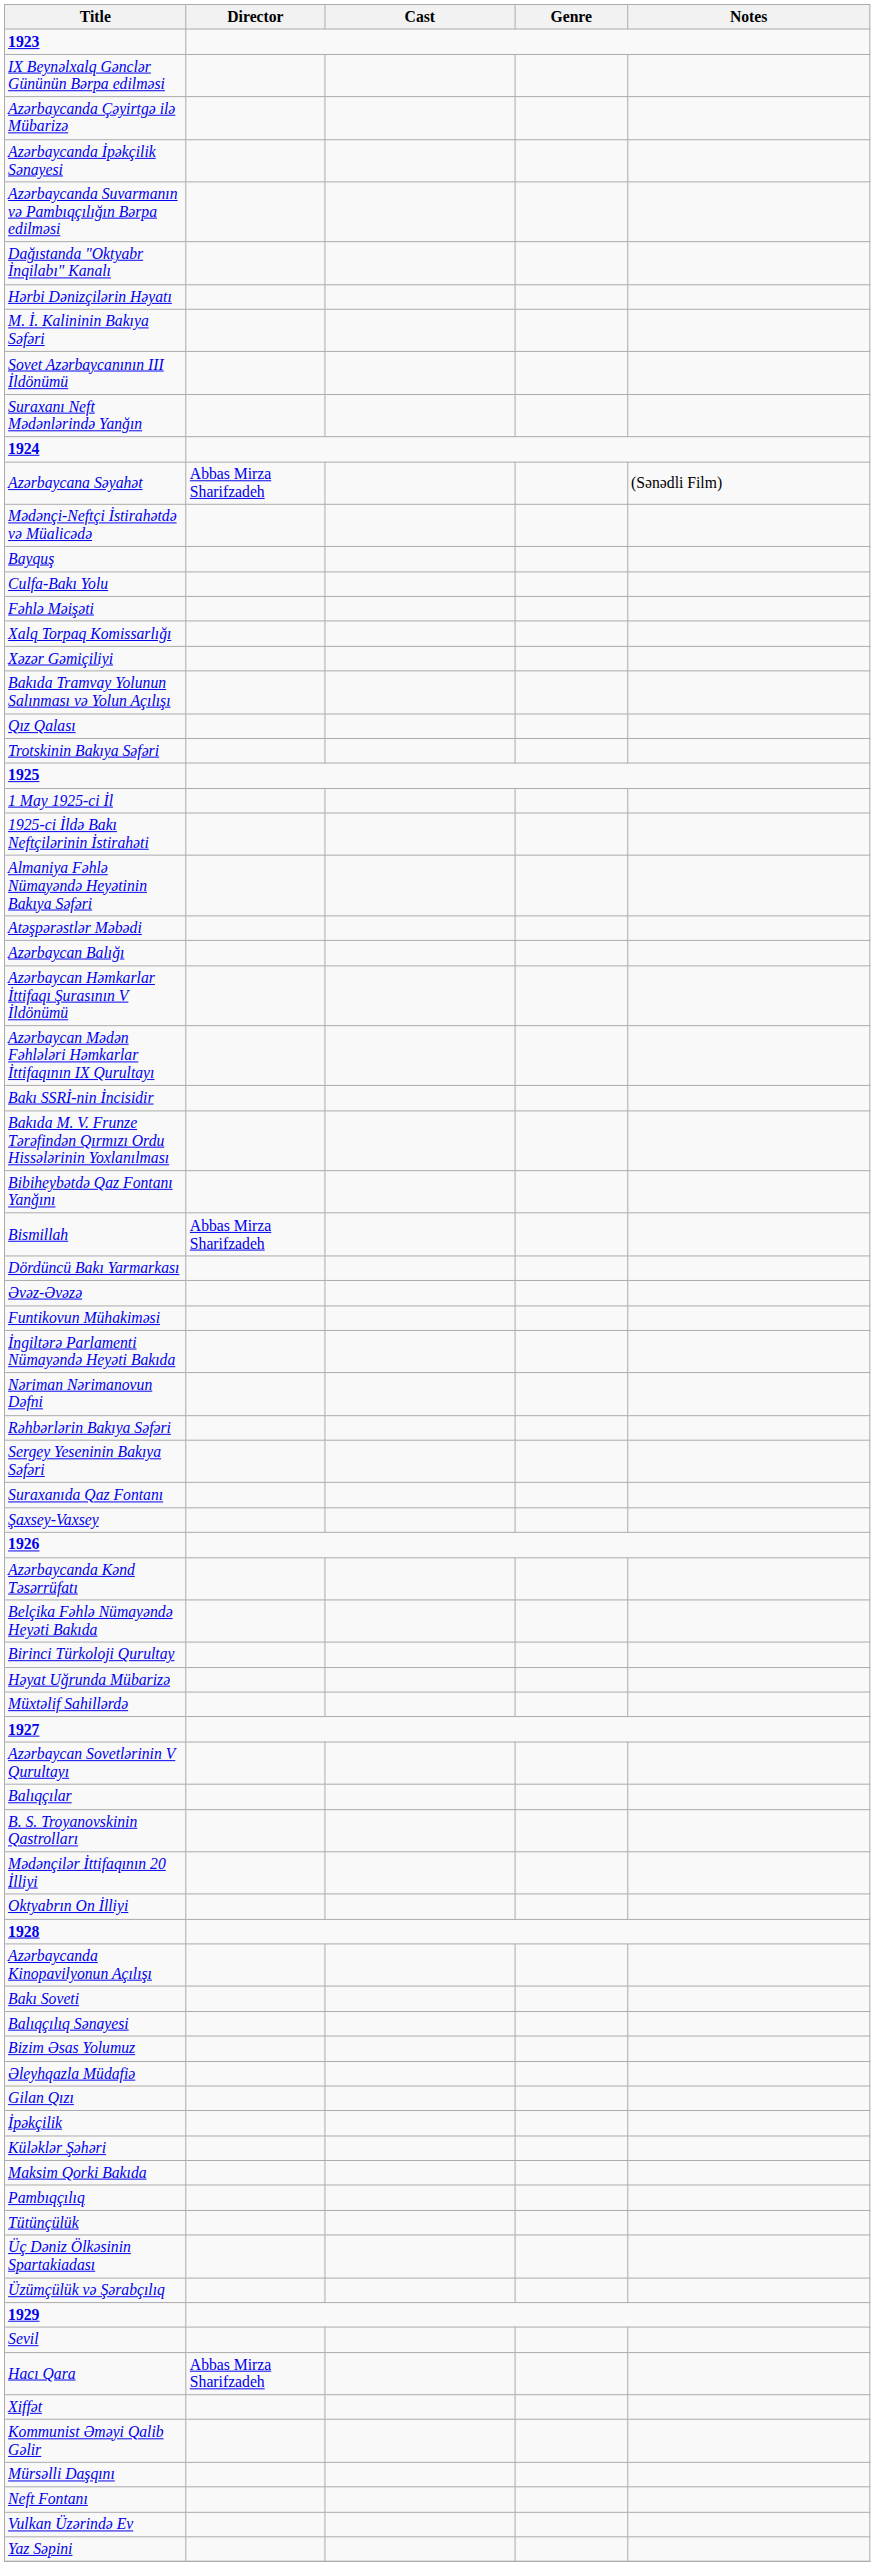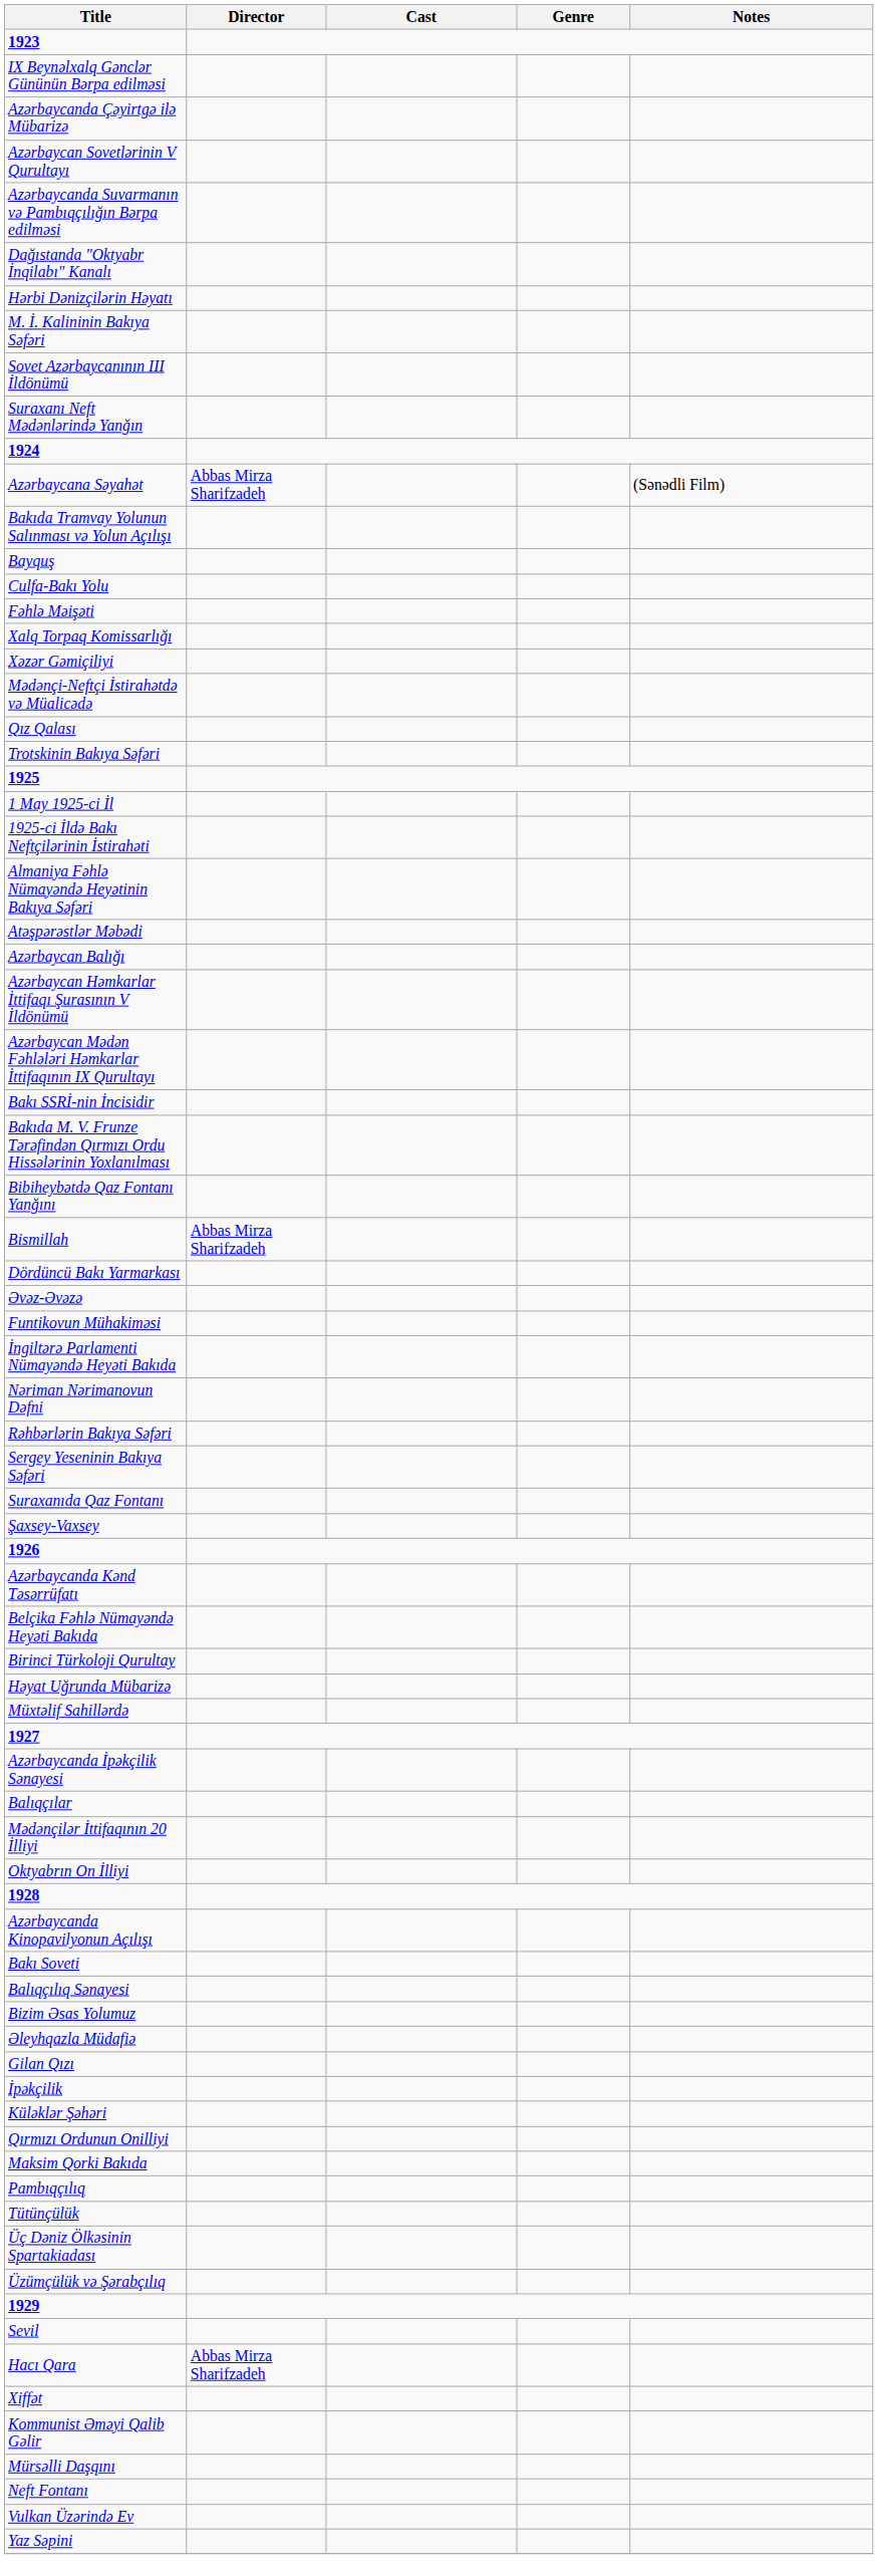rows swapped: Azərbaycanda İpəkçilik Sənayesi <-> Azərbaycan Sovetlərinin V Qurultayı
rows swapped: Bakıda Tramvay Yolunun Salınması və Yolun Açılışı <-> Mədənçi-Neftçi İstirahətdə və Müalicədə
- row: B. S. Troyanovskinin Qastrolları
+ row: Qırmızı Ordunun Onilliyi
